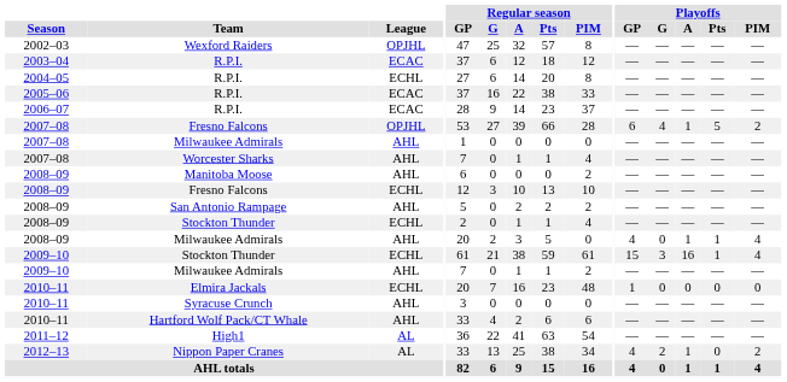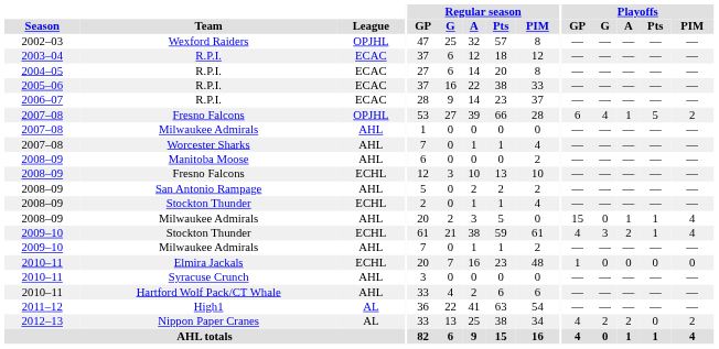2004–05 / R.P.I. | League: ECHL -> ECAC
2008–09 / Milwaukee Admirals | Playoffs / GP: 4 -> 15
2009–10 / Stockton Thunder | Playoffs / GP: 15 -> 4
2009–10 / Stockton Thunder | Playoffs / A: 16 -> 2
Nippon Paper Cranes | Playoffs / A: 1 -> 2
